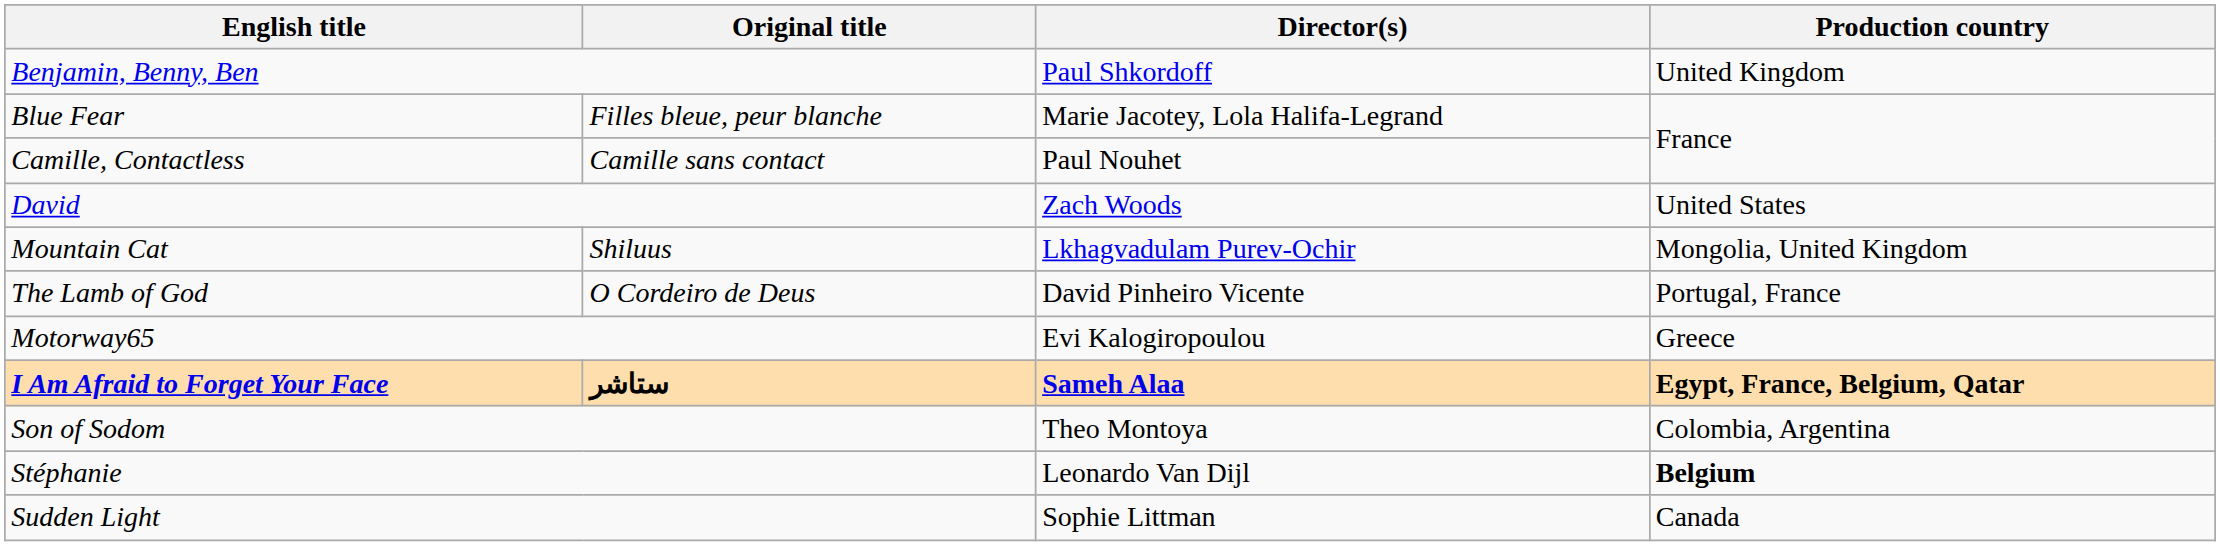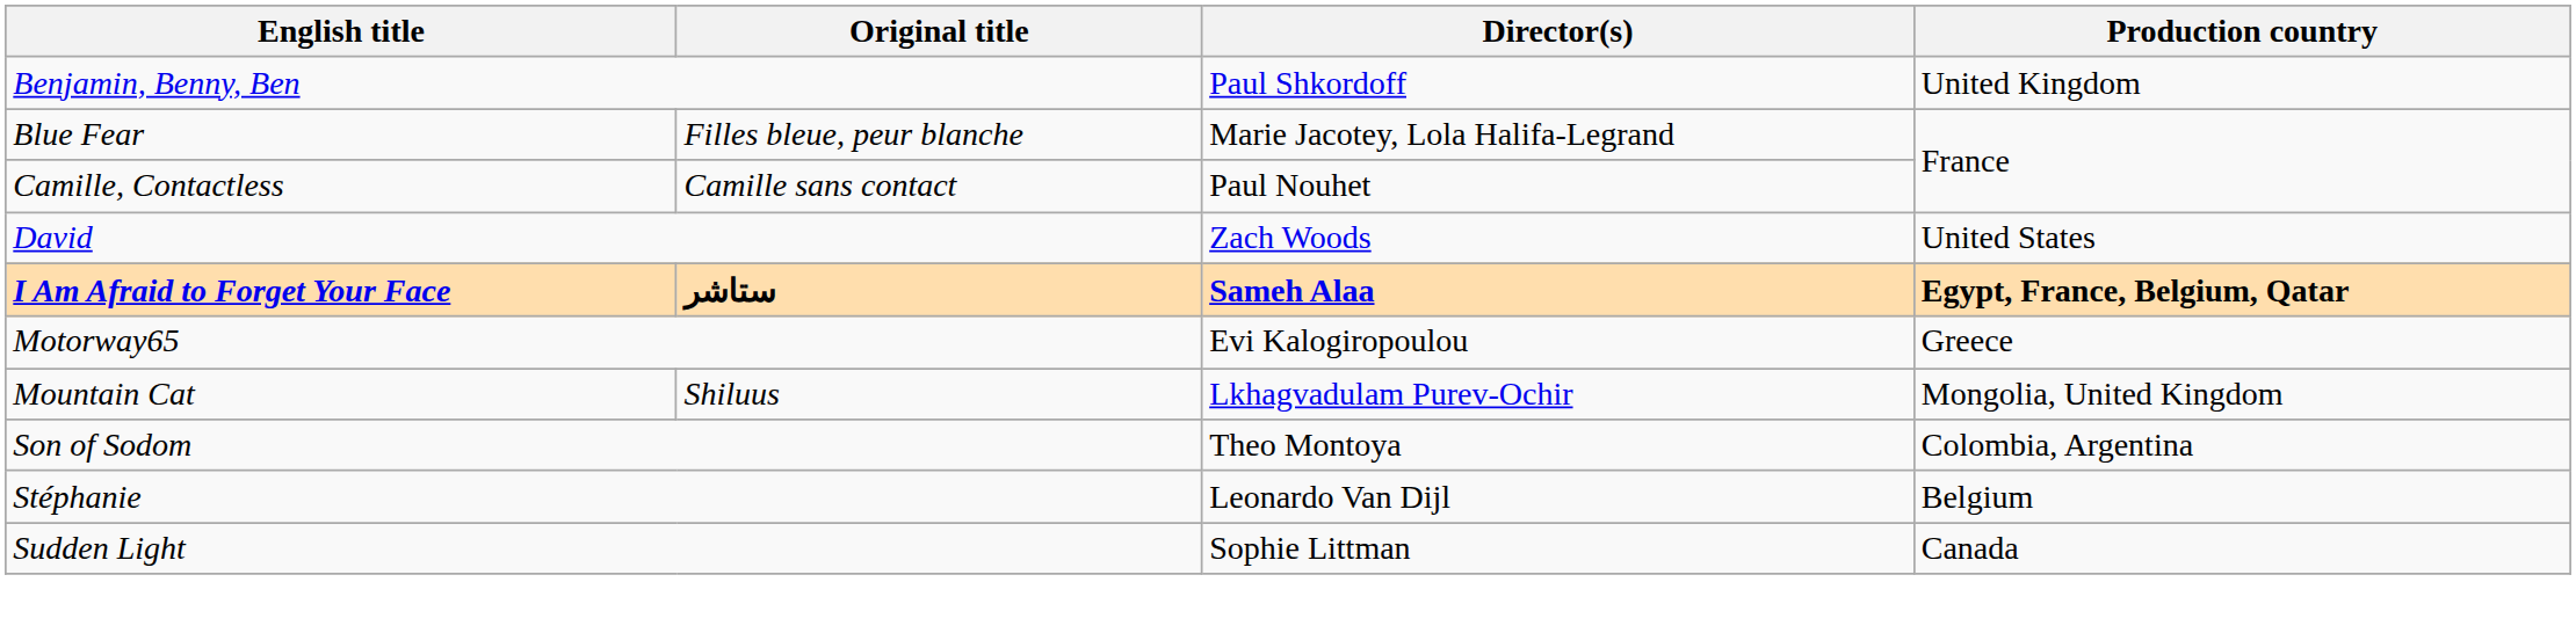rows swapped: I Am Afraid to Forget Your Face <-> Mountain Cat
- row: The Lamb of God | O Cordeiro de Deus | David Pinheiro Vicente | Portugal, France
Stéphanie | Production country: bold -> normal
